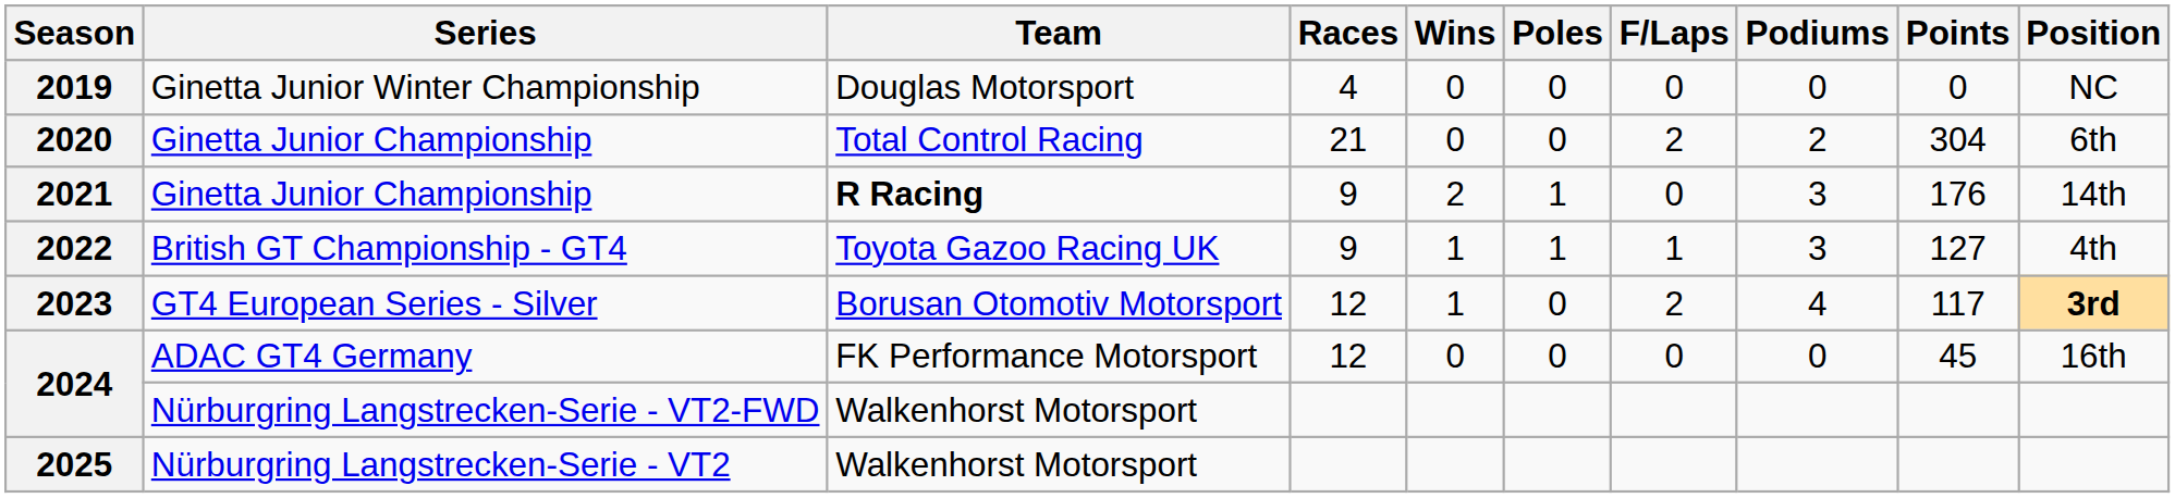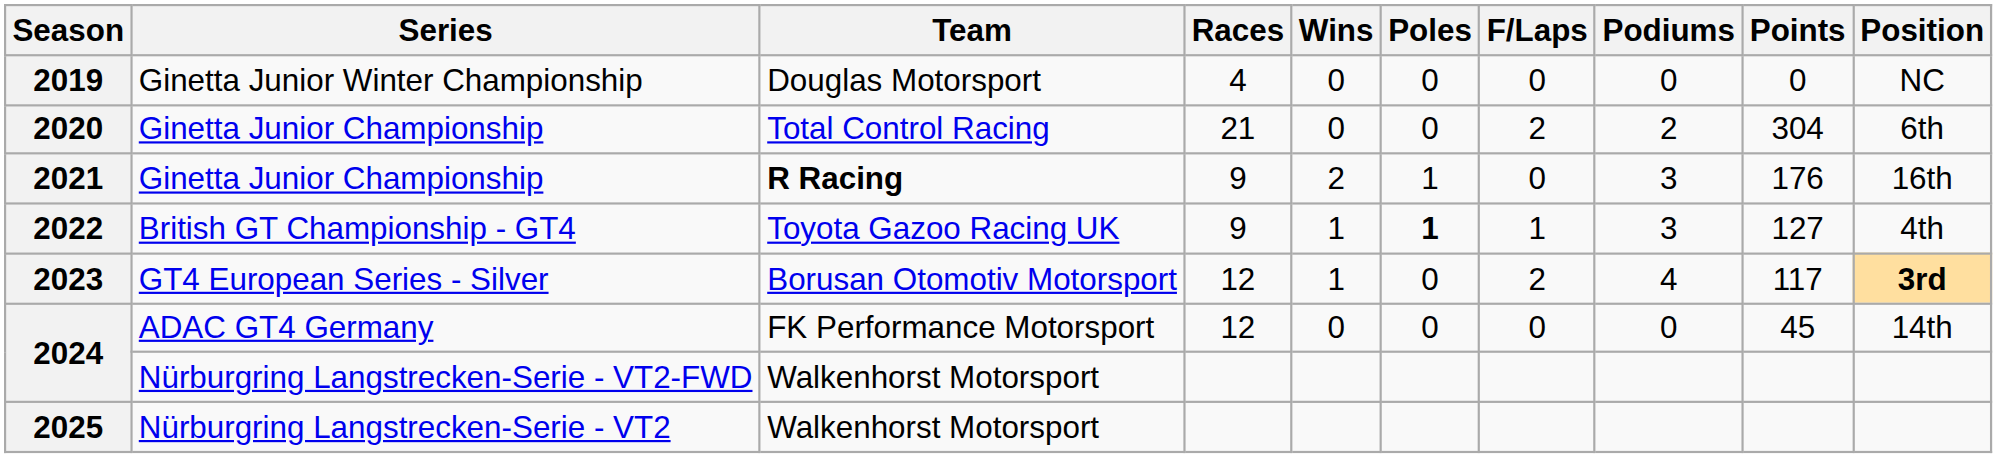2021 | Position: 14th -> 16th
2022 | Poles: normal -> bold
2024 / ADAC GT4 Germany | Position: 16th -> 14th
